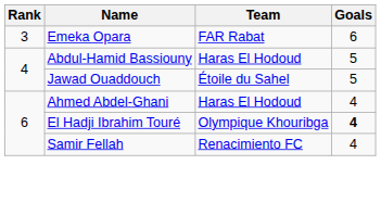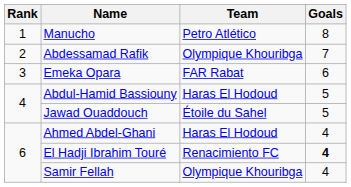+ row: 1 | Manucho | Petro Atlético | 8
+ row: 2 | Abdessamad Rafik | Olympique Khouribga | 7
El Hadji Ibrahim Touré | Team: Olympique Khouribga -> Renacimiento FC
Samir Fellah | Team: Renacimiento FC -> Olympique Khouribga
